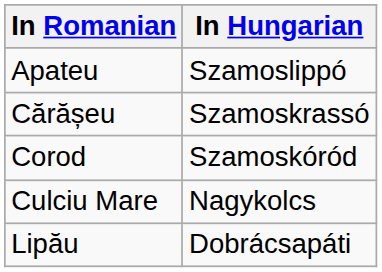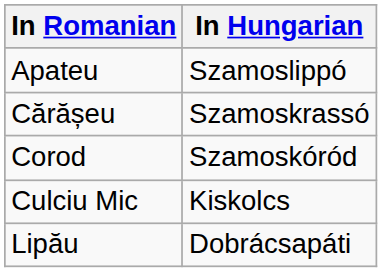+ row: Culciu Mic | Kiskolcs
- row: Culciu Mare | Nagykolcs
